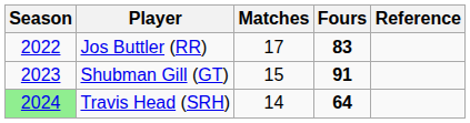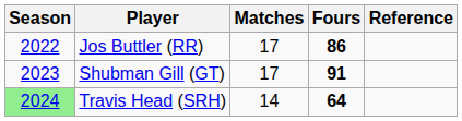Jos Buttler (RR) | Fours: 83 -> 86
Shubman Gill (GT) | Matches: 15 -> 17
